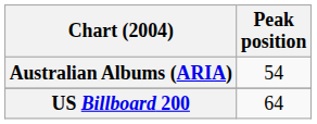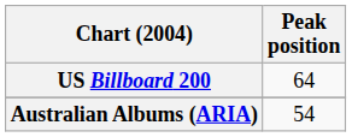rows swapped: Australian Albums (ARIA) <-> US Billboard 200
